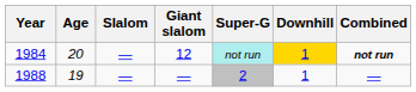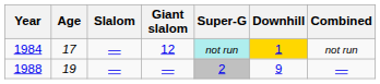1984 | Age: 20 -> 17
1984 | Combined: bold -> normal
1988 | Downhill: 1 -> 9
